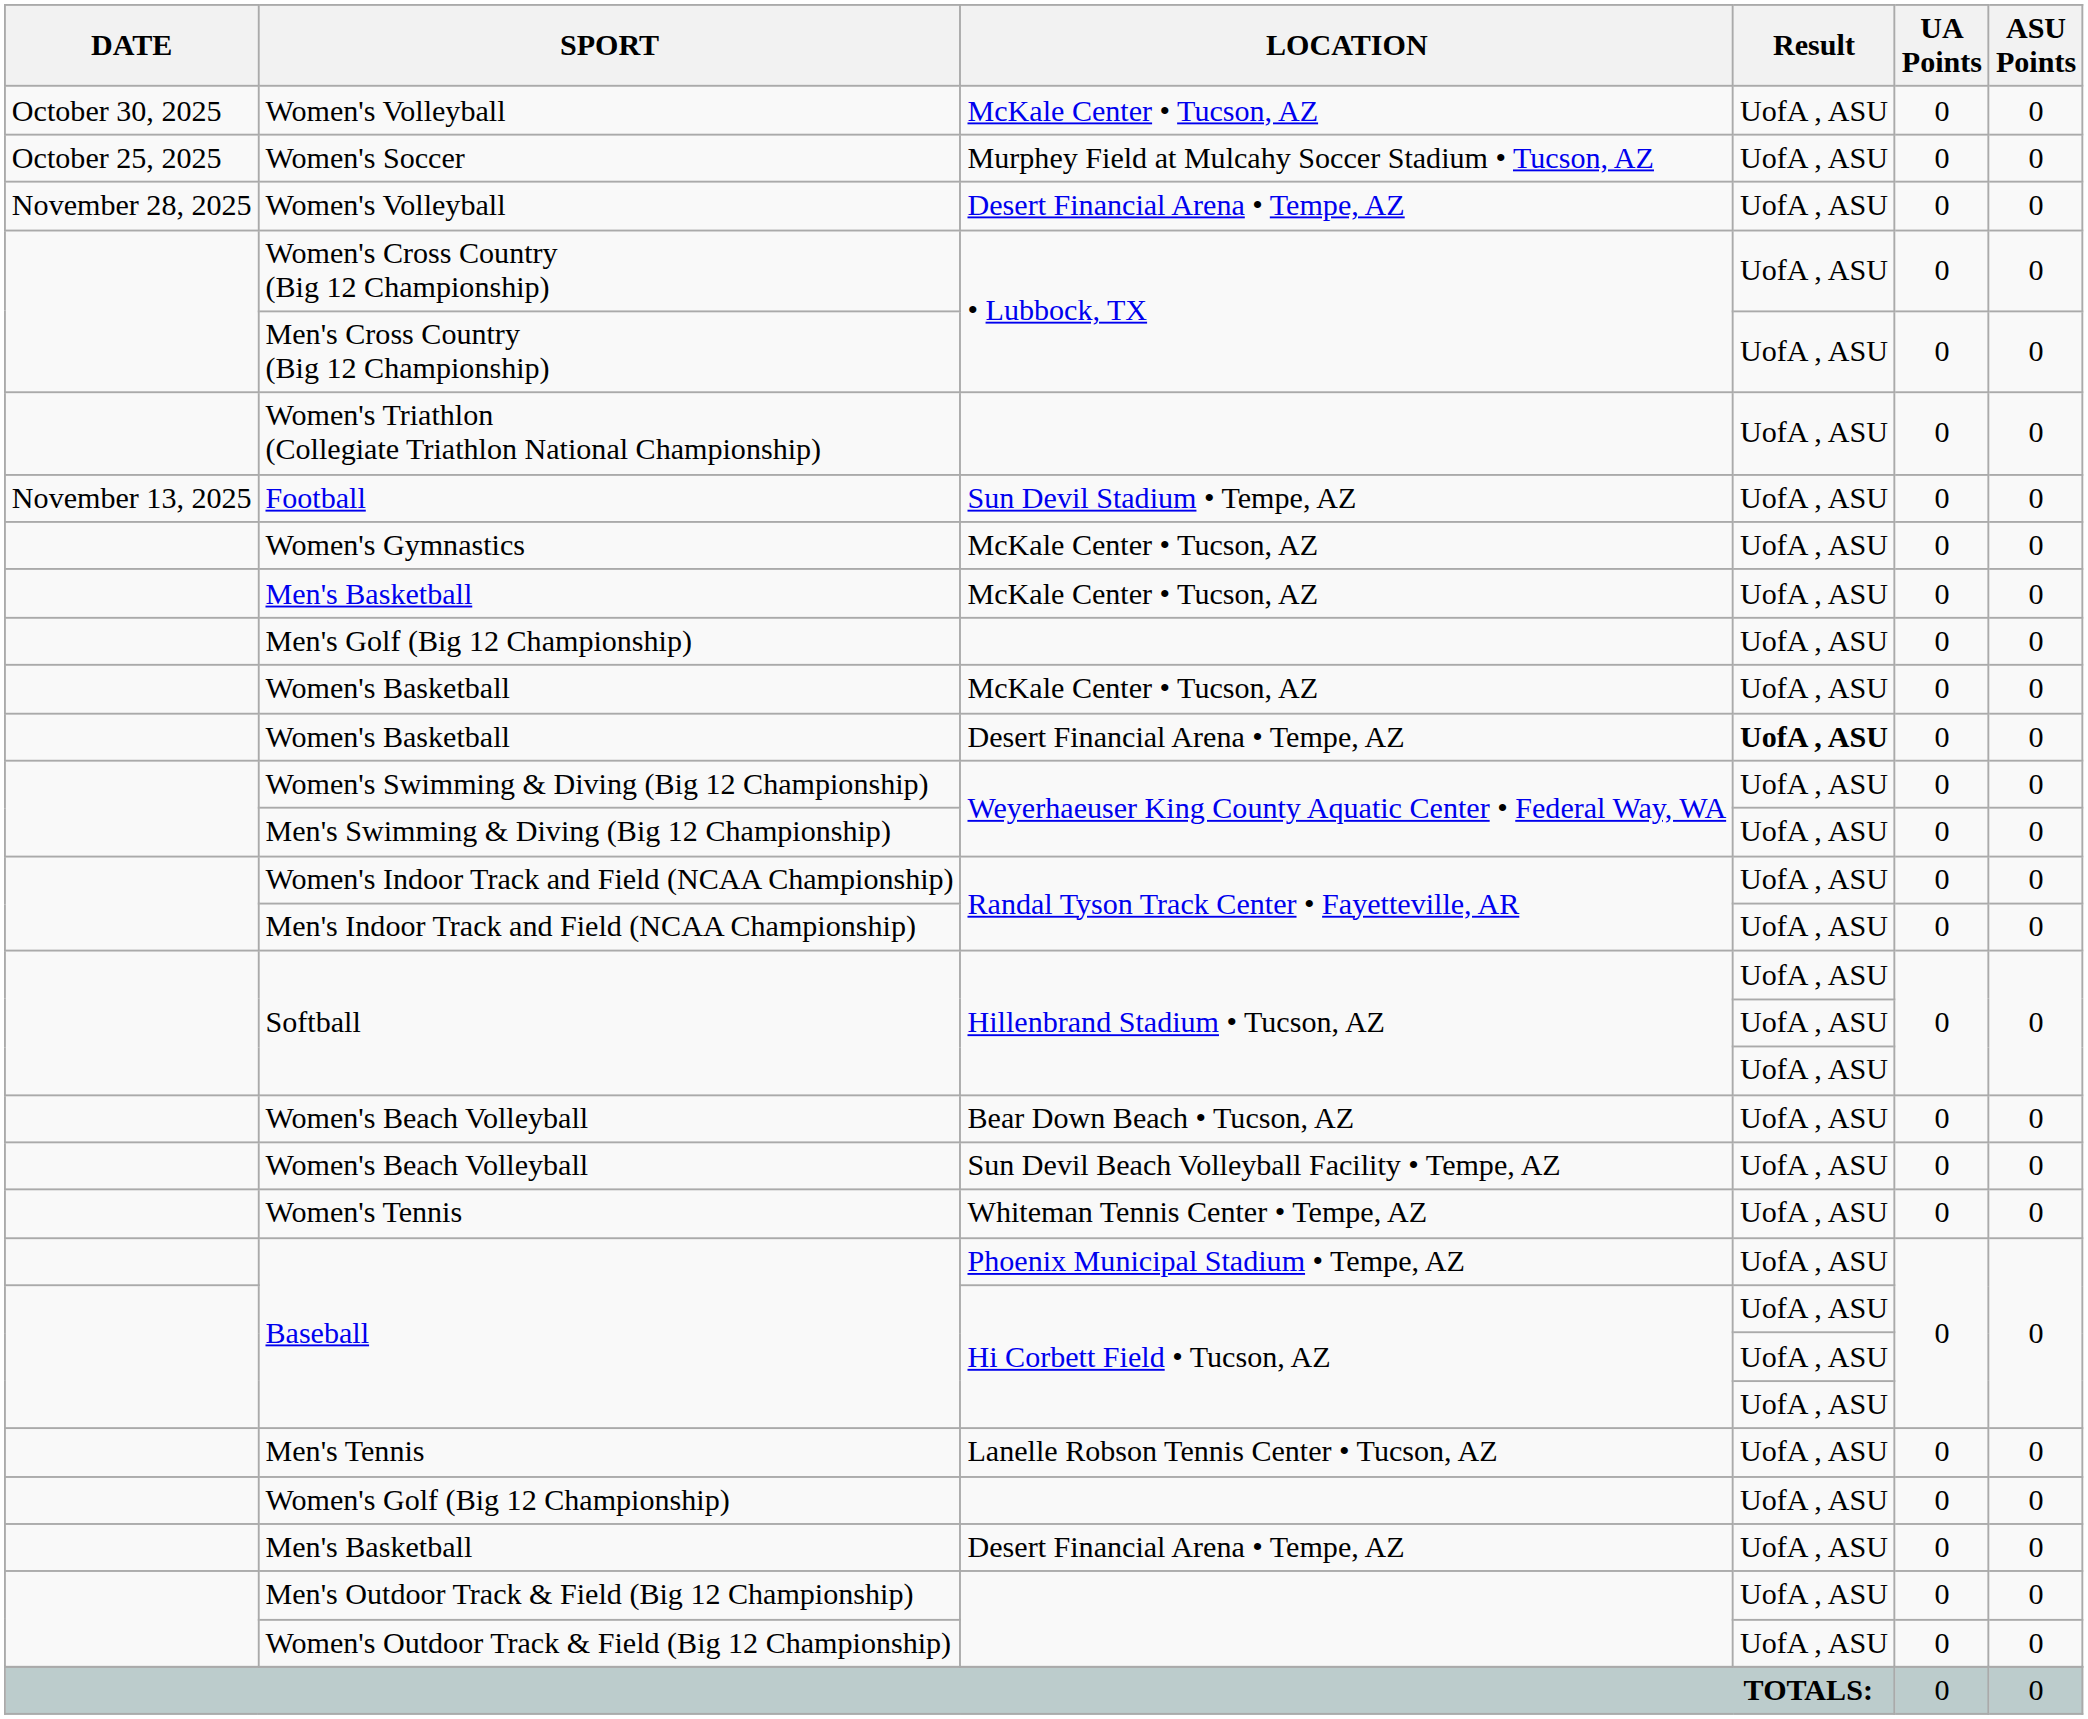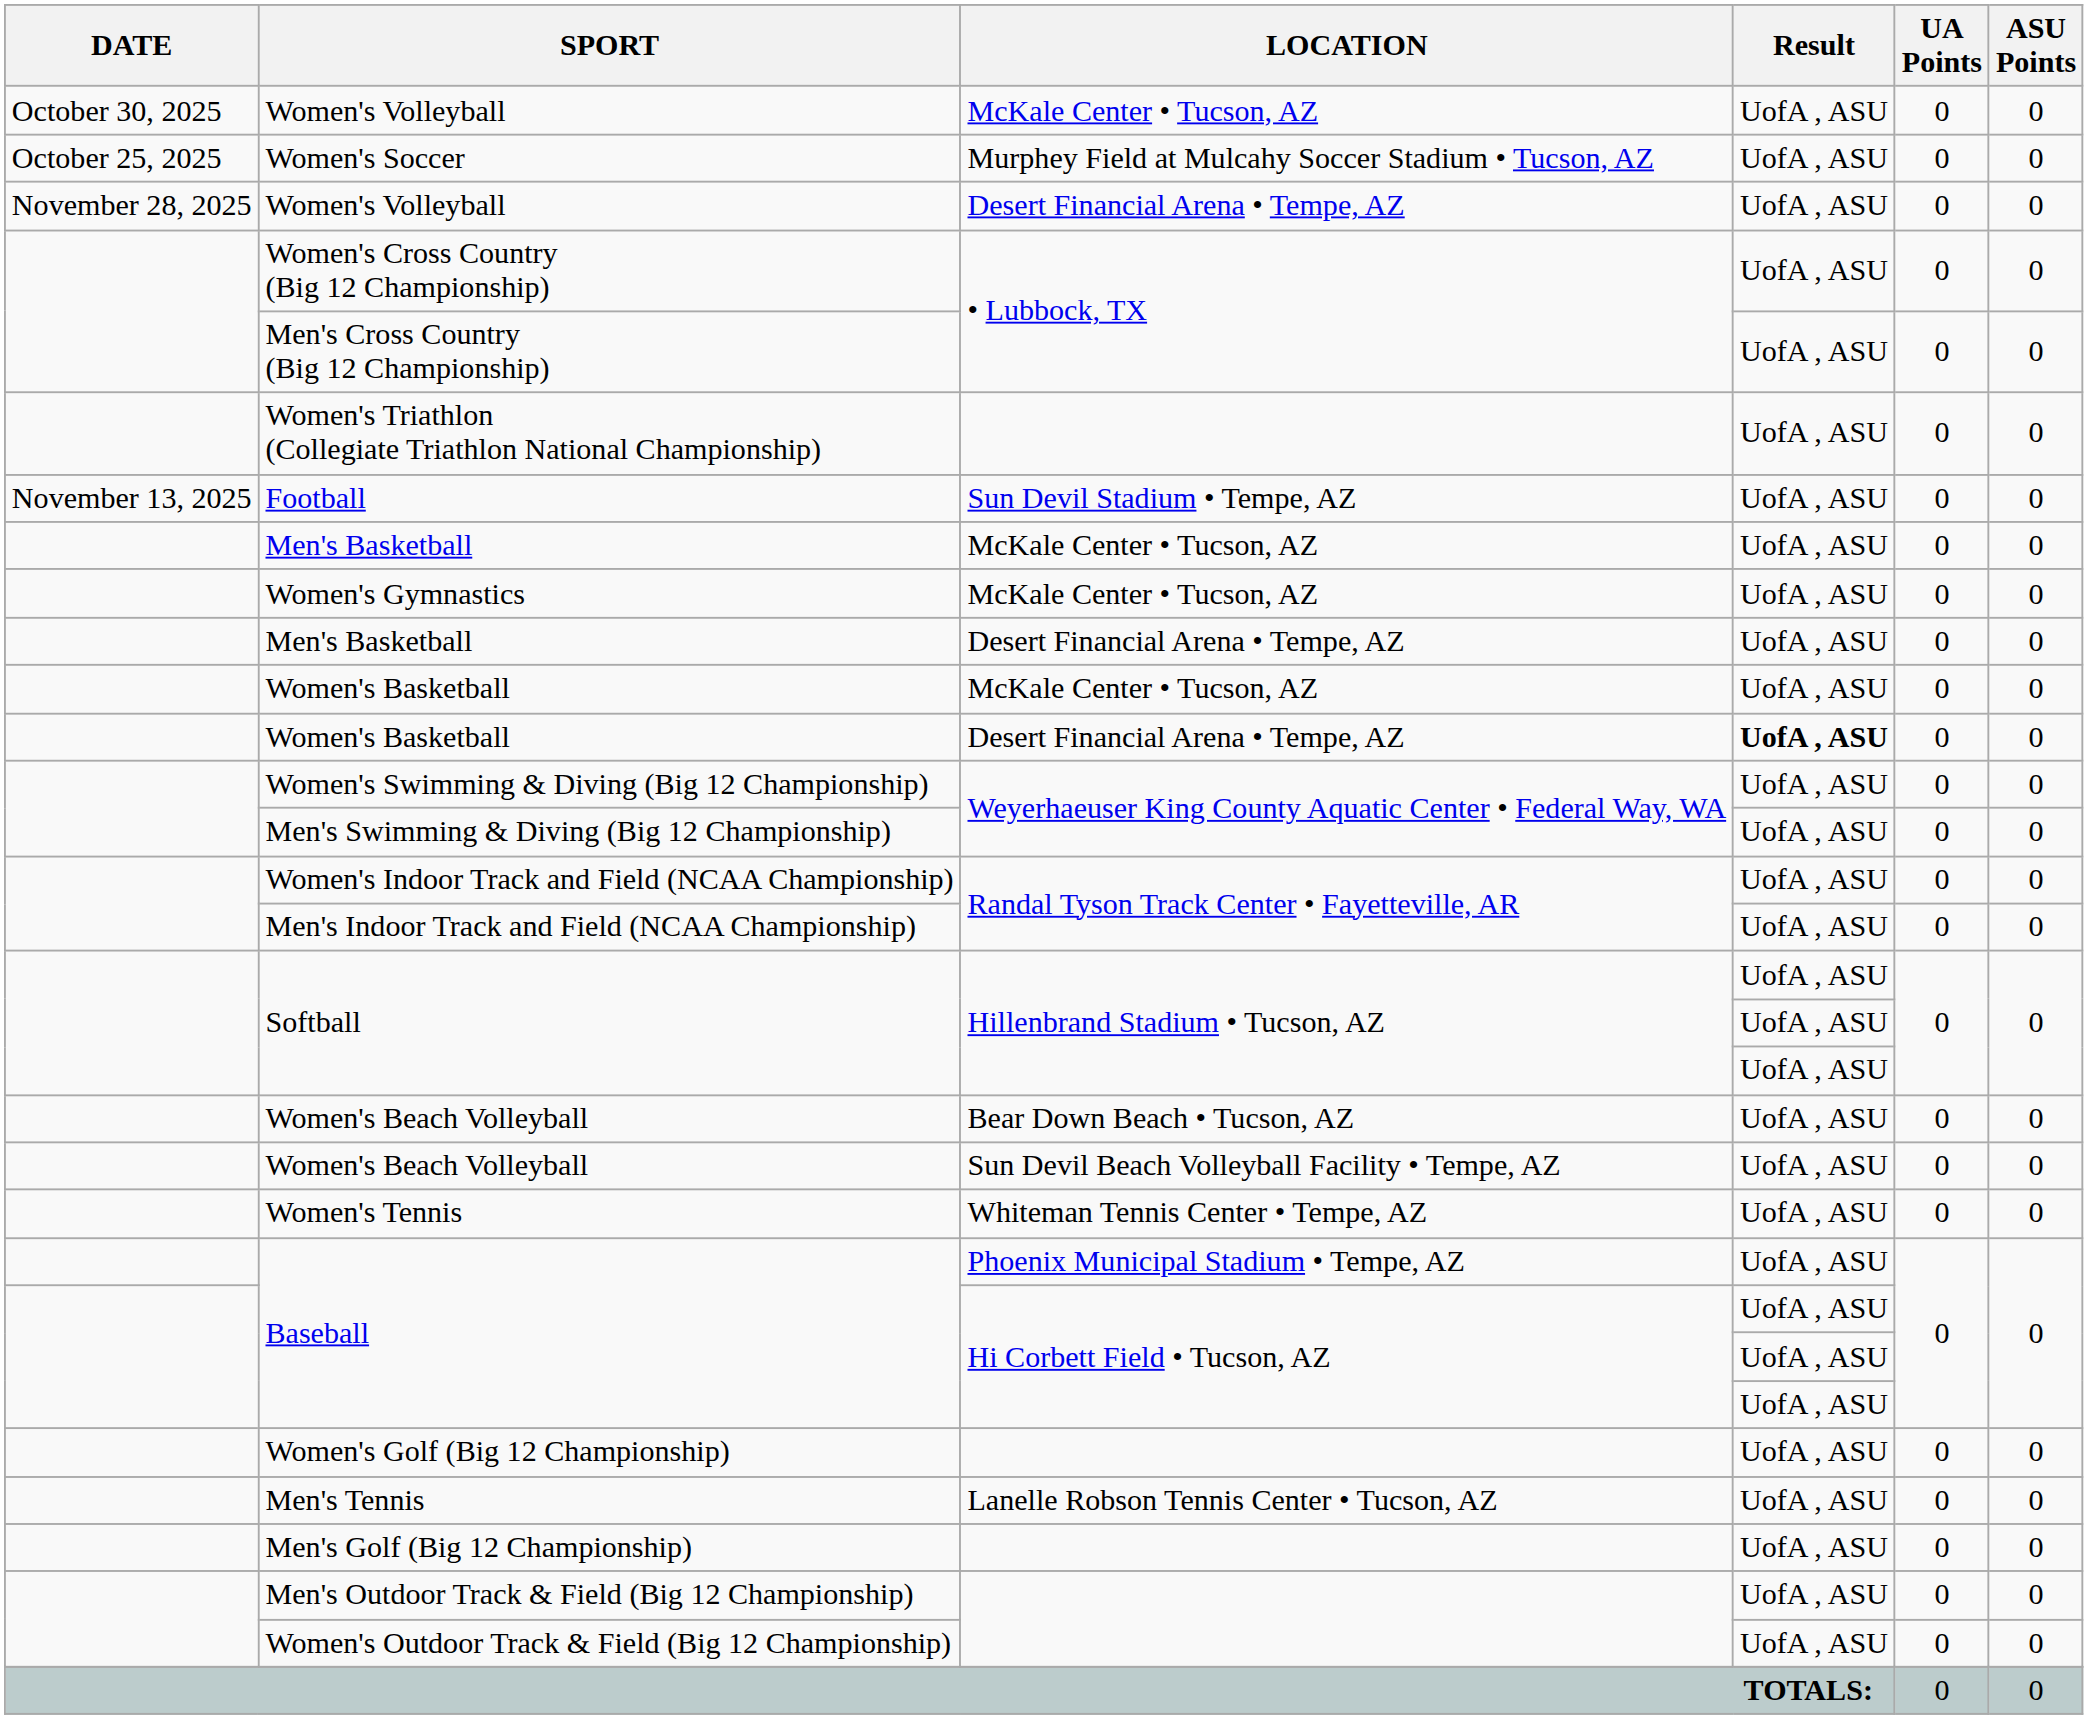rows swapped: Women's Gymnastics <-> Men's Basketball / McKale Center • Tucson, AZ
rows swapped: Men's Basketball / Desert Financial Arena • Tempe, AZ <-> Men's Golf (Big 12 Championship)
rows swapped: Men's Tennis <-> Women's Golf (Big 12 Championship)
